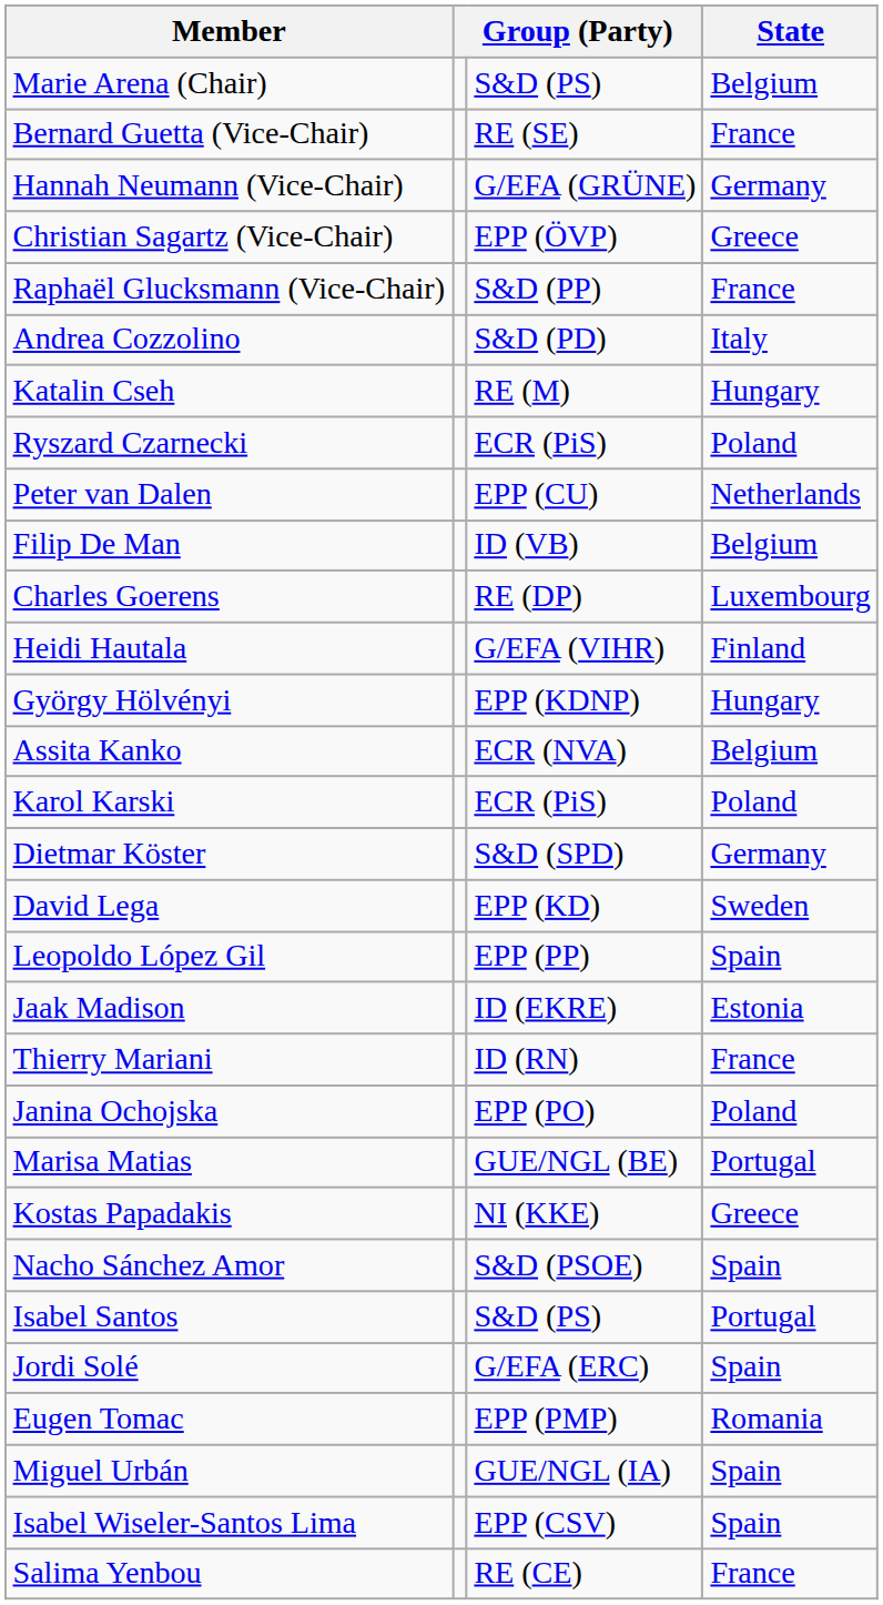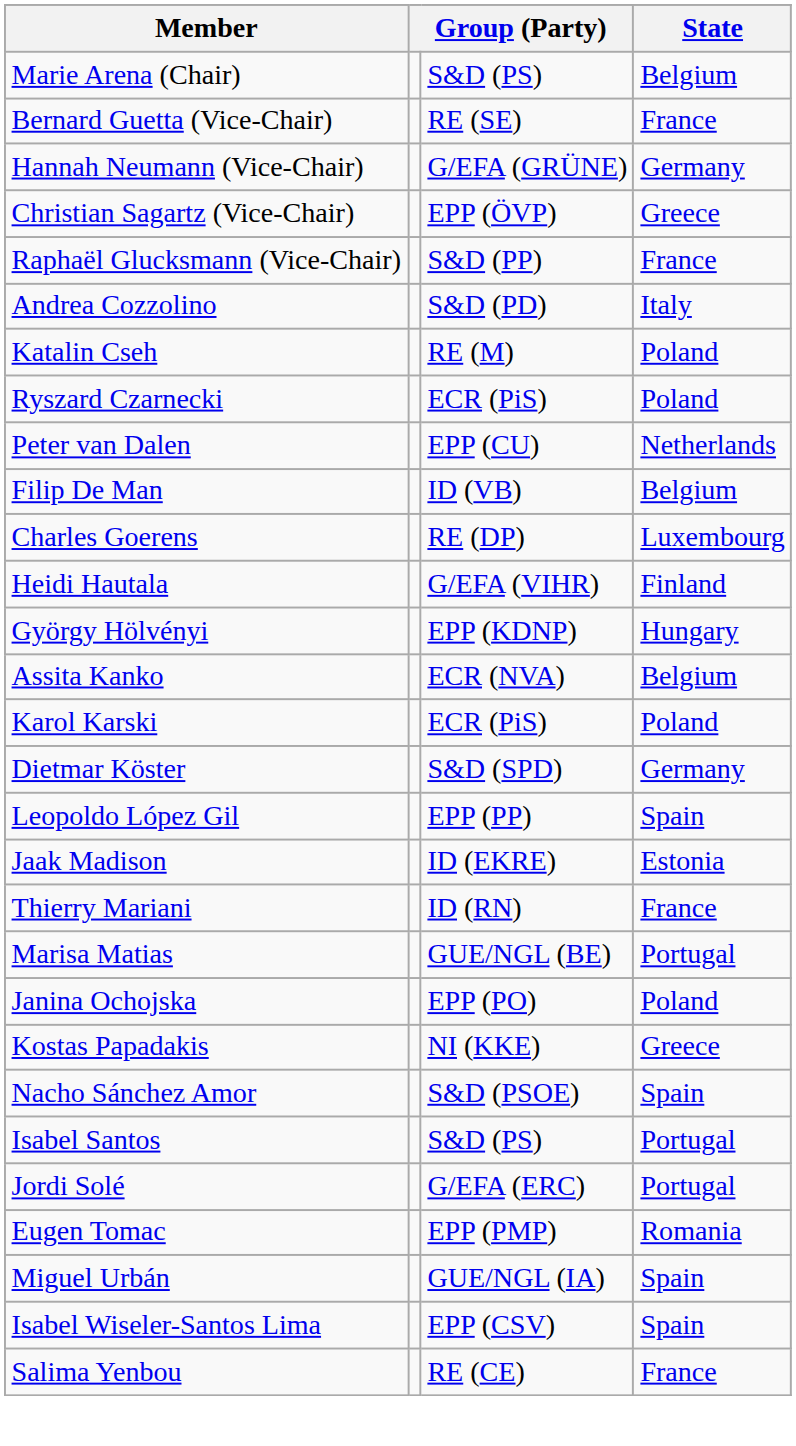Katalin Cseh | State: Hungary -> Poland
- row: David Lega | EPP (KD) | Sweden
rows swapped: Marisa Matias <-> Janina Ochojska
Jordi Solé | State: Spain -> Portugal
